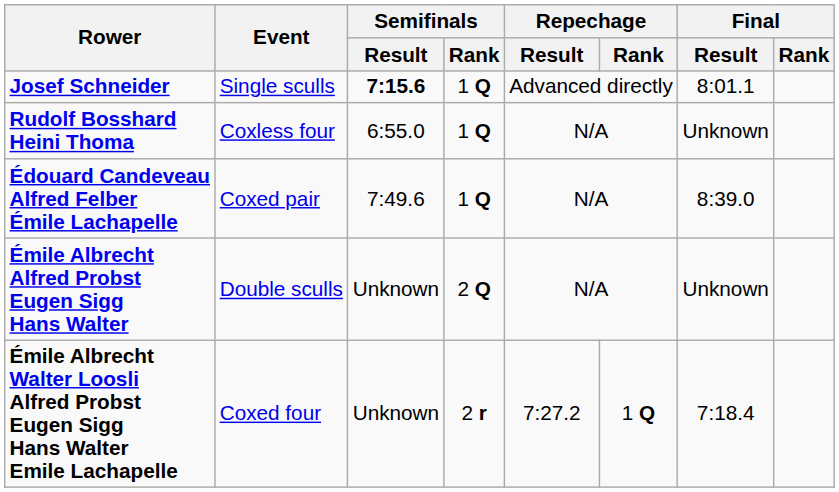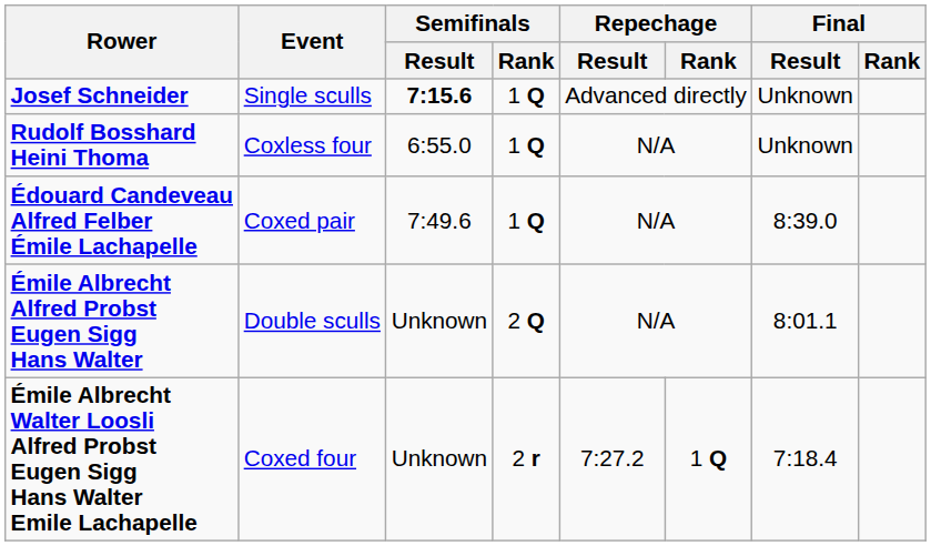Josef Schneider | Final / Result: 8:01.1 -> Unknown
Émile Albrecht Alfred Probst Eugen Sigg Hans Walter | Final / Result: Unknown -> 8:01.1
